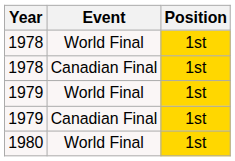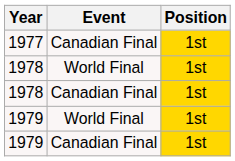+ row: 1977 | Canadian Final | 1st
- row: 1980 | World Final | 1st
